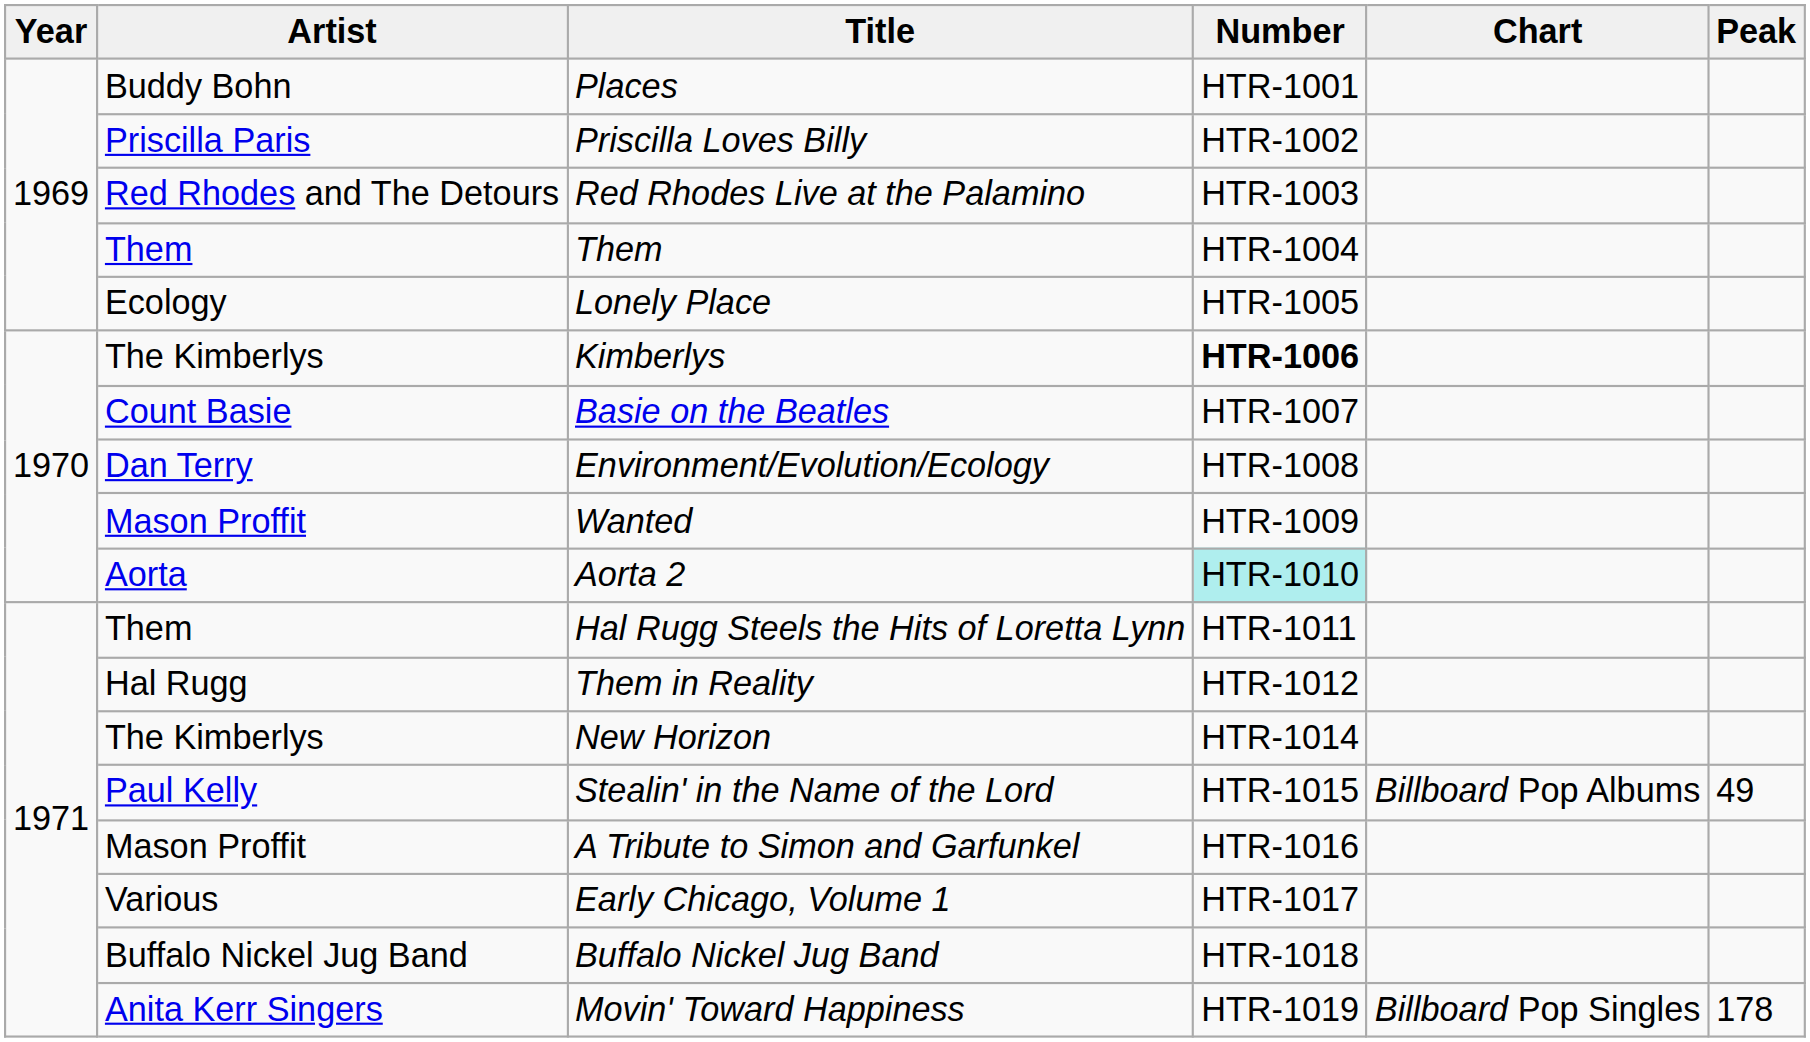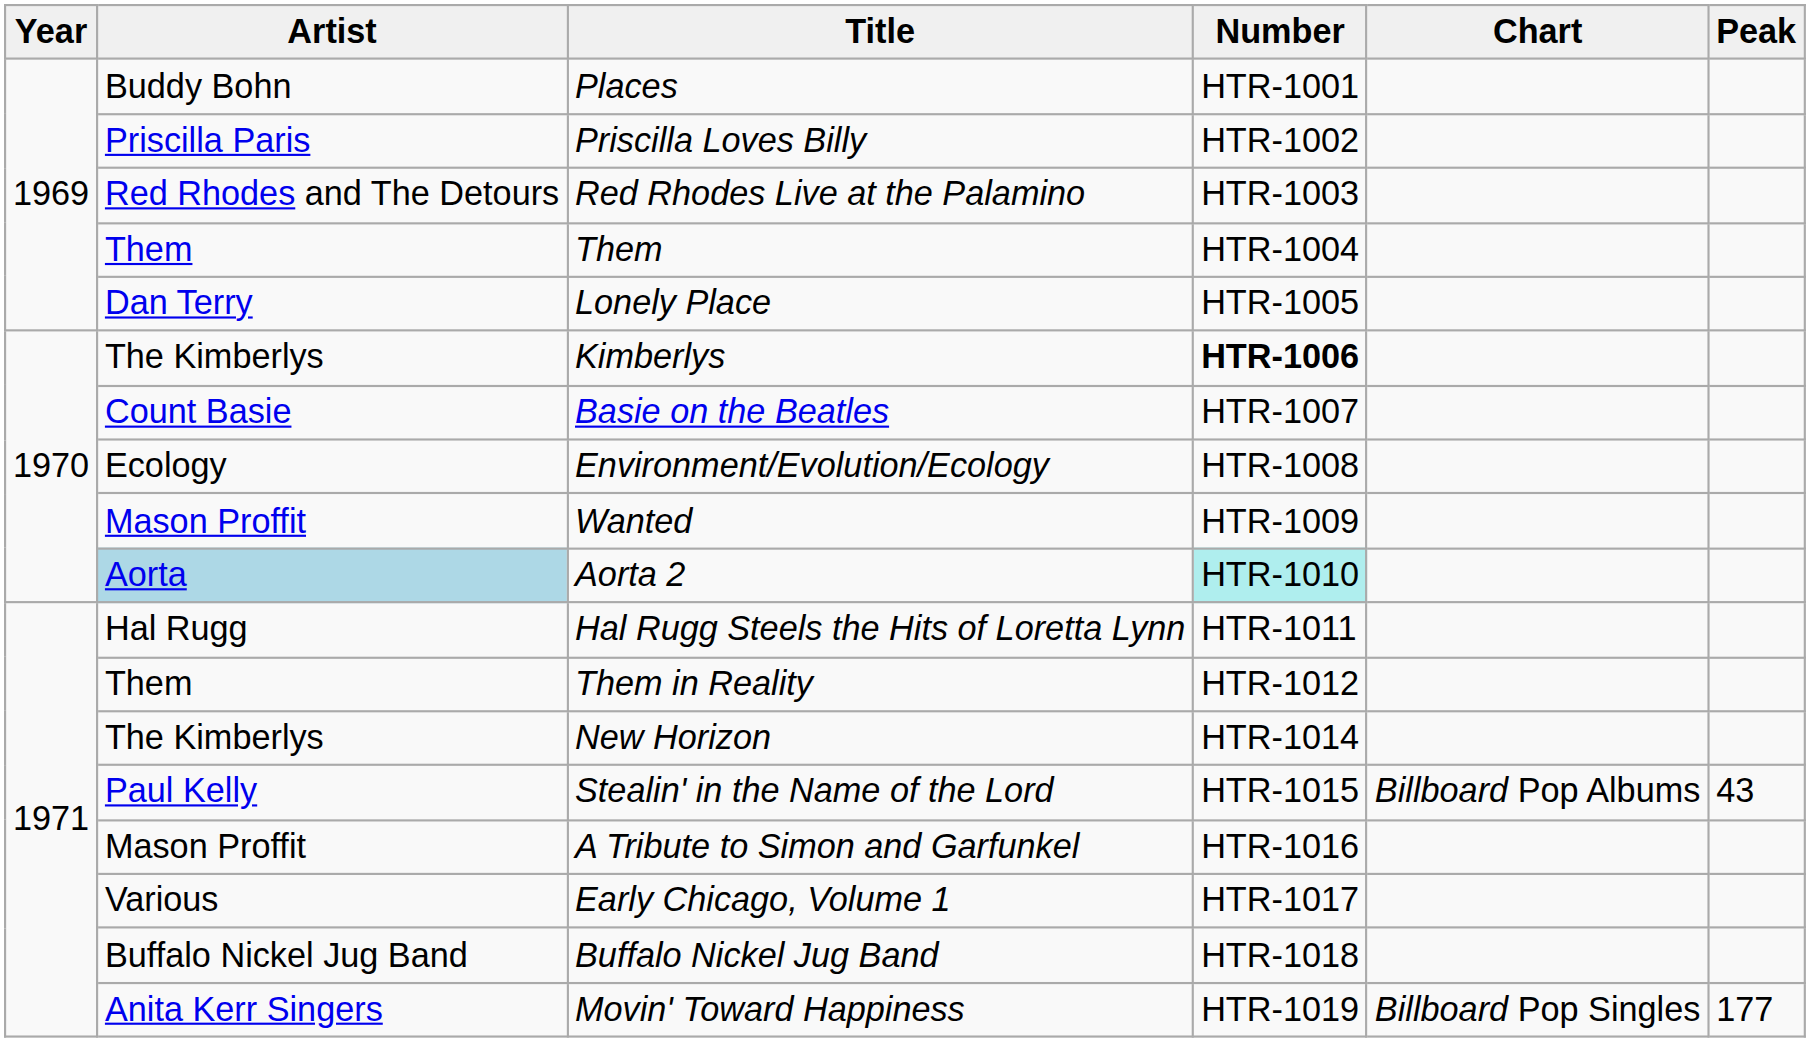Lonely Place | Artist: Ecology -> Dan Terry
Environment/Evolution/Ecology | Artist: Dan Terry -> Ecology
Aorta 2 | Artist: no background -> lightblue background
Hal Rugg Steels the Hits of Loretta Lynn | Artist: Them -> Hal Rugg
Them in Reality | Artist: Hal Rugg -> Them
Stealin' in the Name of the Lord | Peak: 49 -> 43
Movin' Toward Happiness | Peak: 178 -> 177
